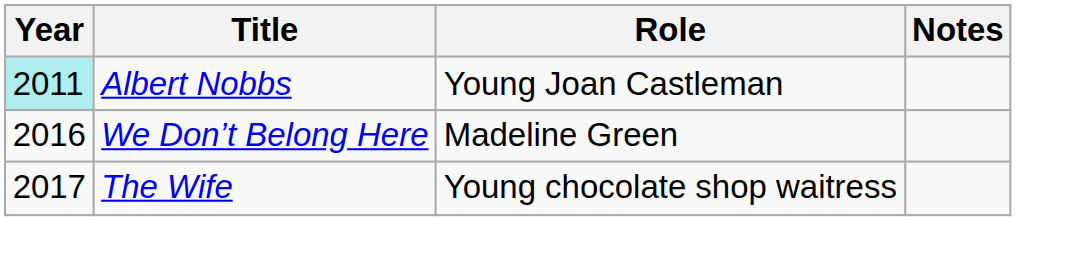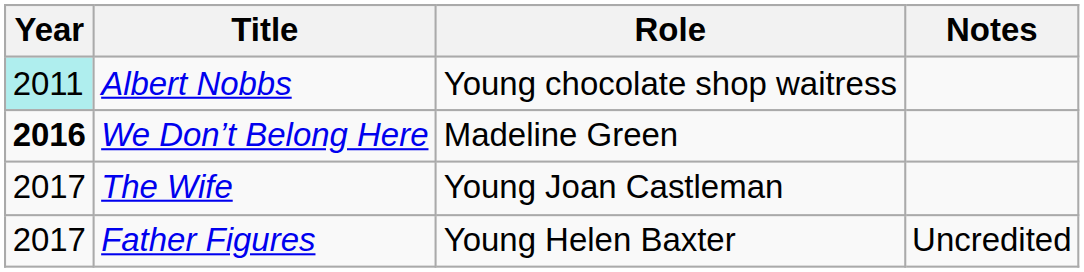Albert Nobbs | Role: Young Joan Castleman -> Young chocolate shop waitress
We Don’t Belong Here | Year: normal -> bold
The Wife | Role: Young chocolate shop waitress -> Young Joan Castleman
+ row: 2017 | Father Figures | Young Helen Baxter | Uncredited
